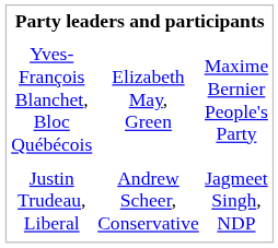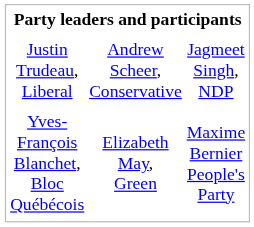rows swapped: Justin Trudeau, Liberal <-> Yves-François Blanchet, Bloc Québécois
